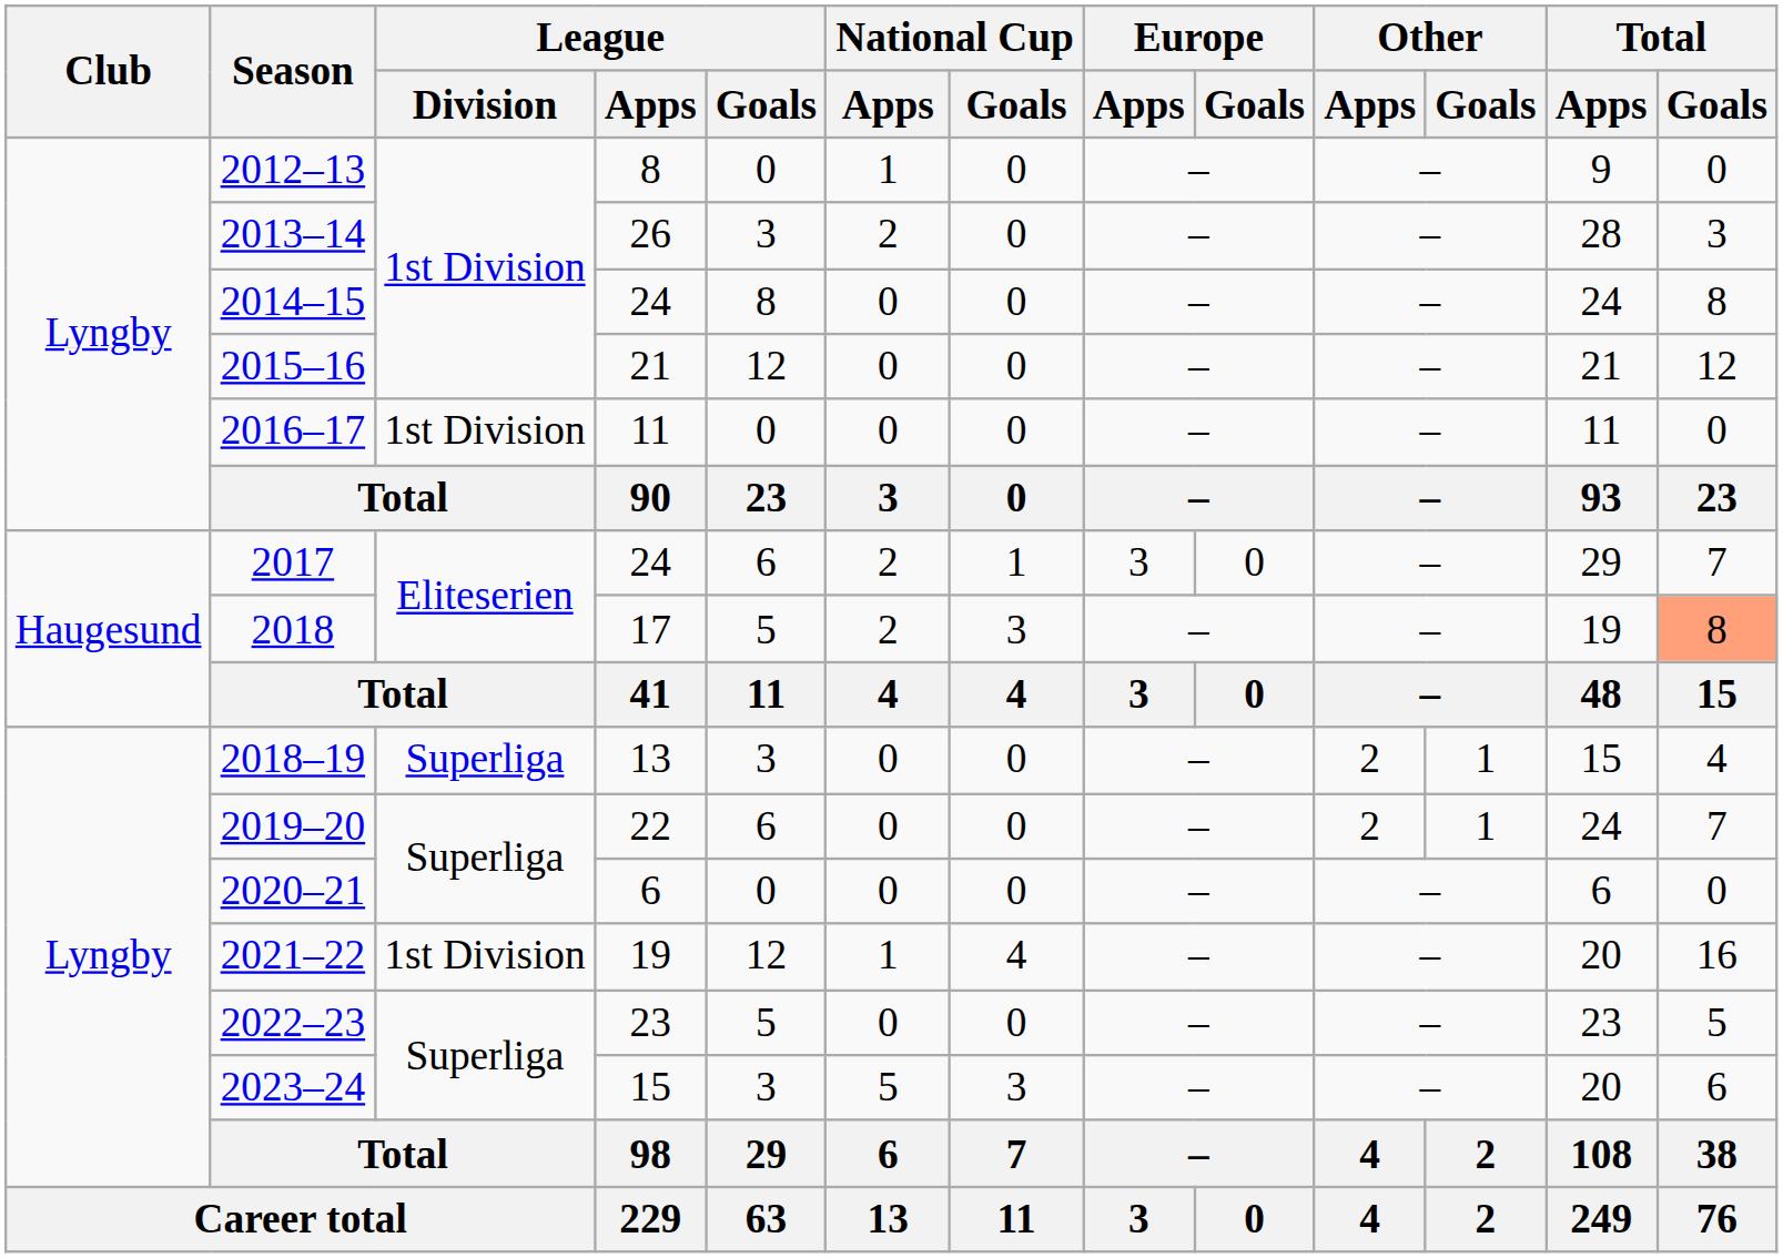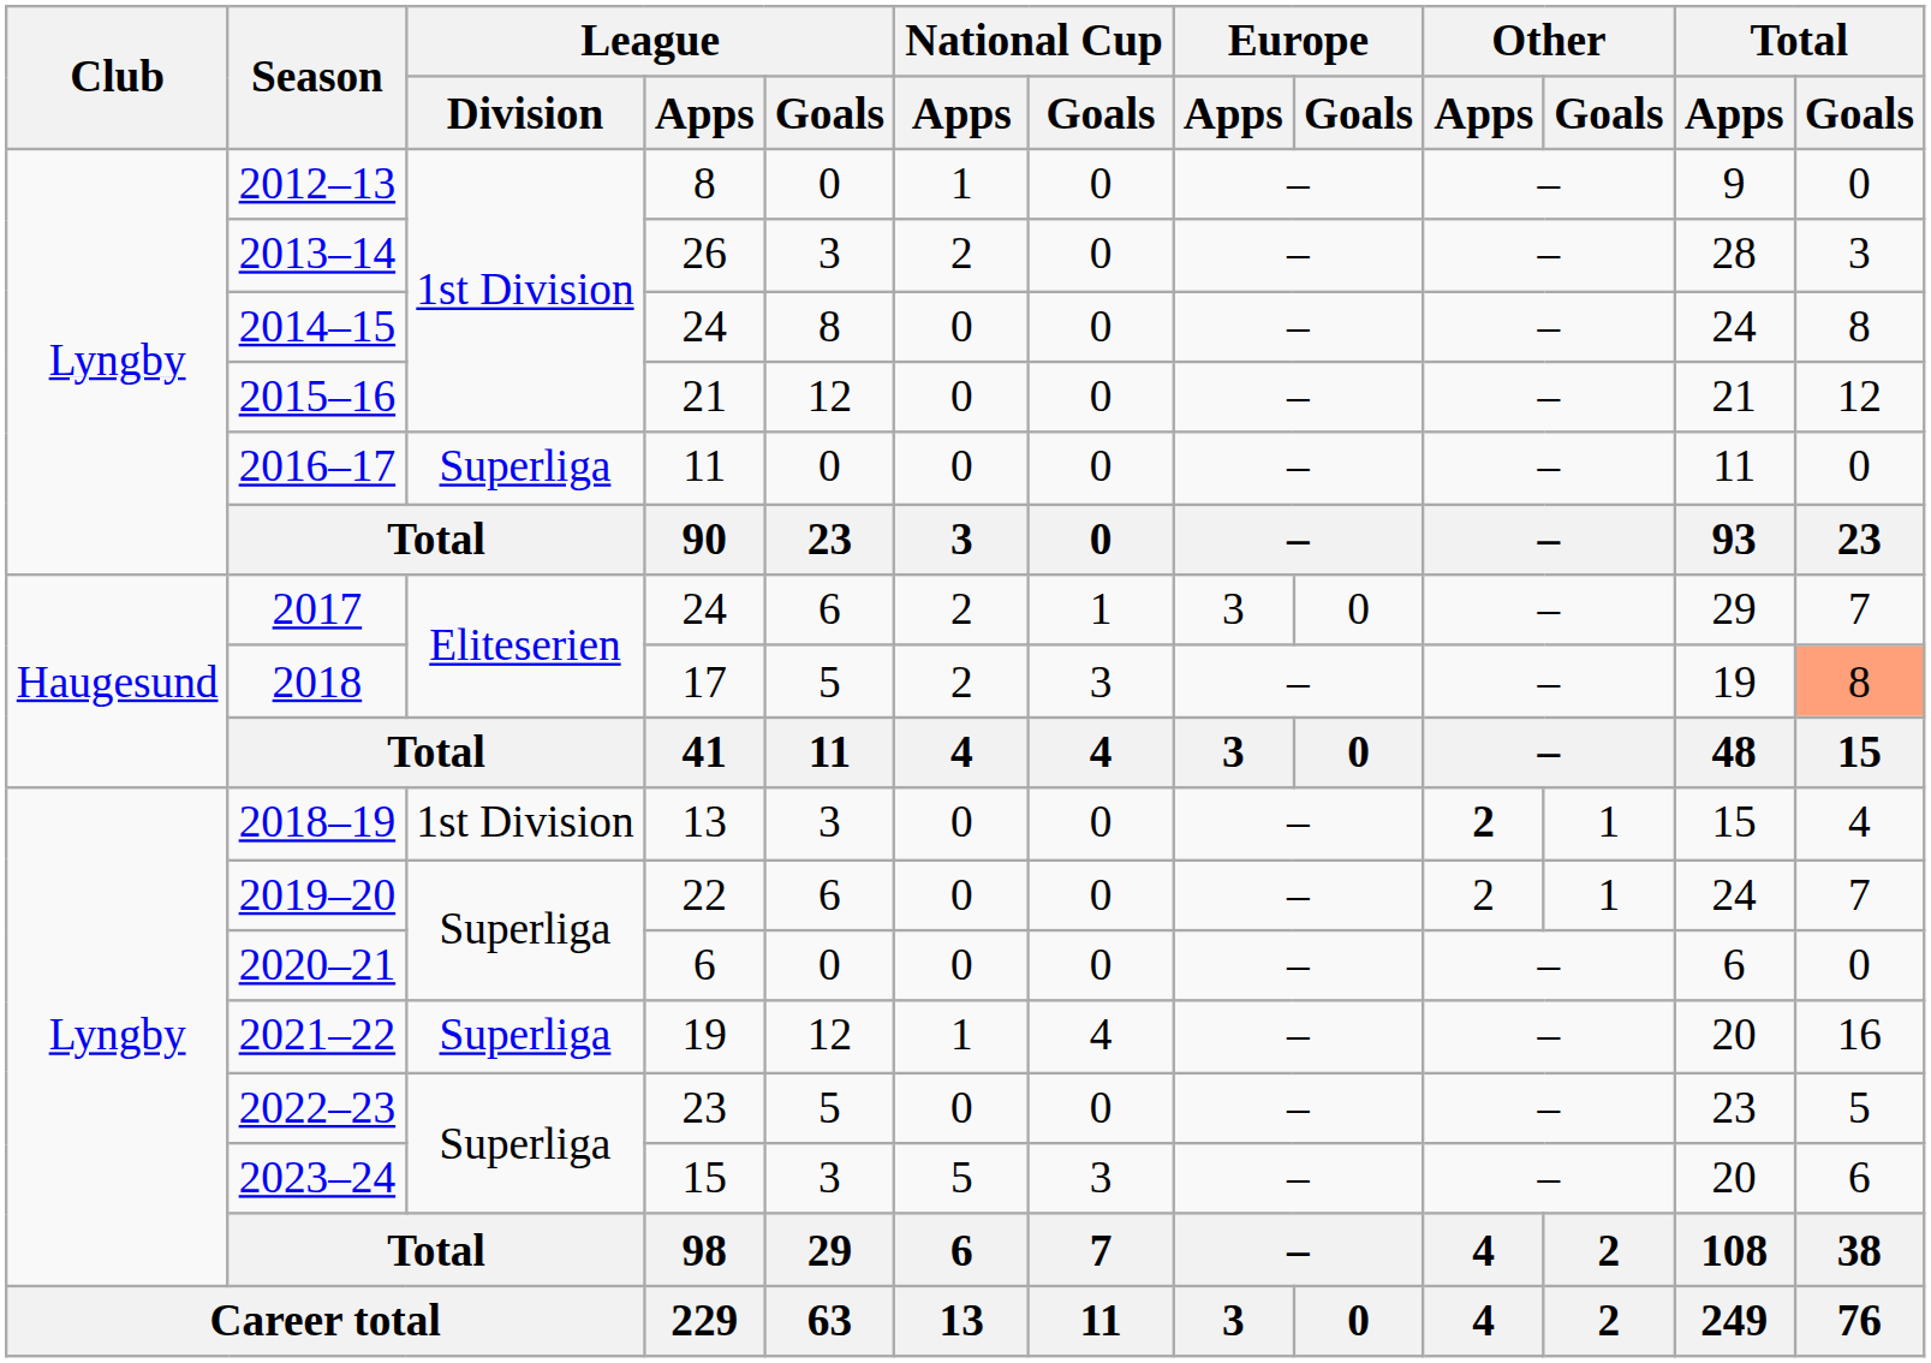2016–17 | League / Division: 1st Division -> Superliga
2018–19 | League / Division: Superliga -> 1st Division
2018–19 | Other / Apps: normal -> bold
2021–22 | League / Division: 1st Division -> Superliga
